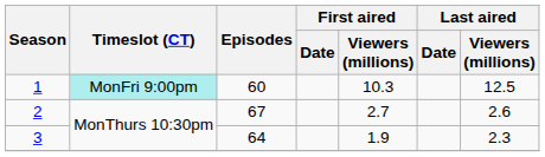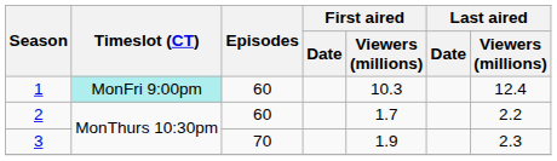1 | Last aired / Viewers (millions): 12.5 -> 12.4
2 | Episodes: 67 -> 60
2 | First aired / Viewers (millions): 2.7 -> 1.7
2 | Last aired / Viewers (millions): 2.6 -> 2.2
3 | Episodes: 64 -> 70
